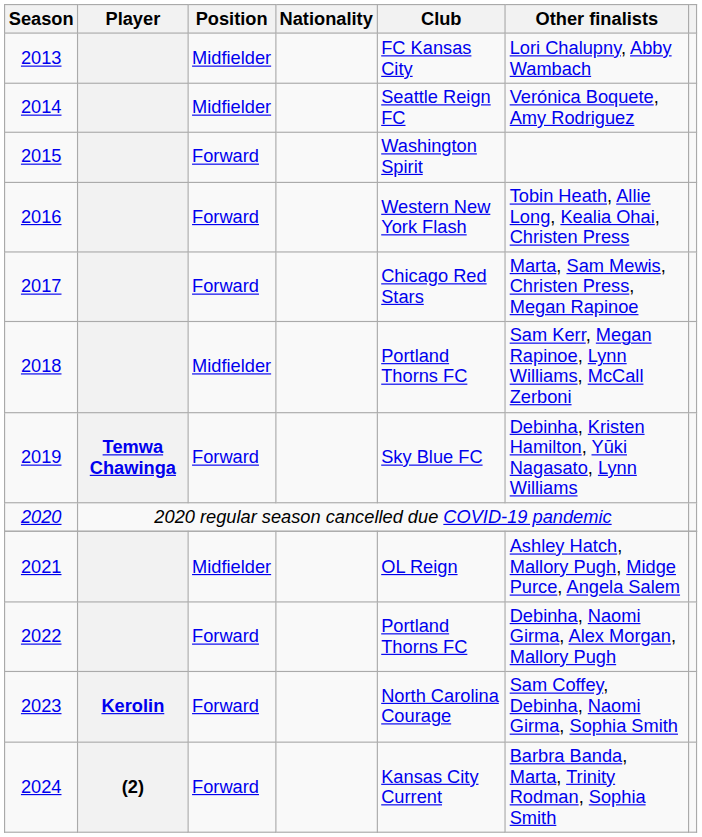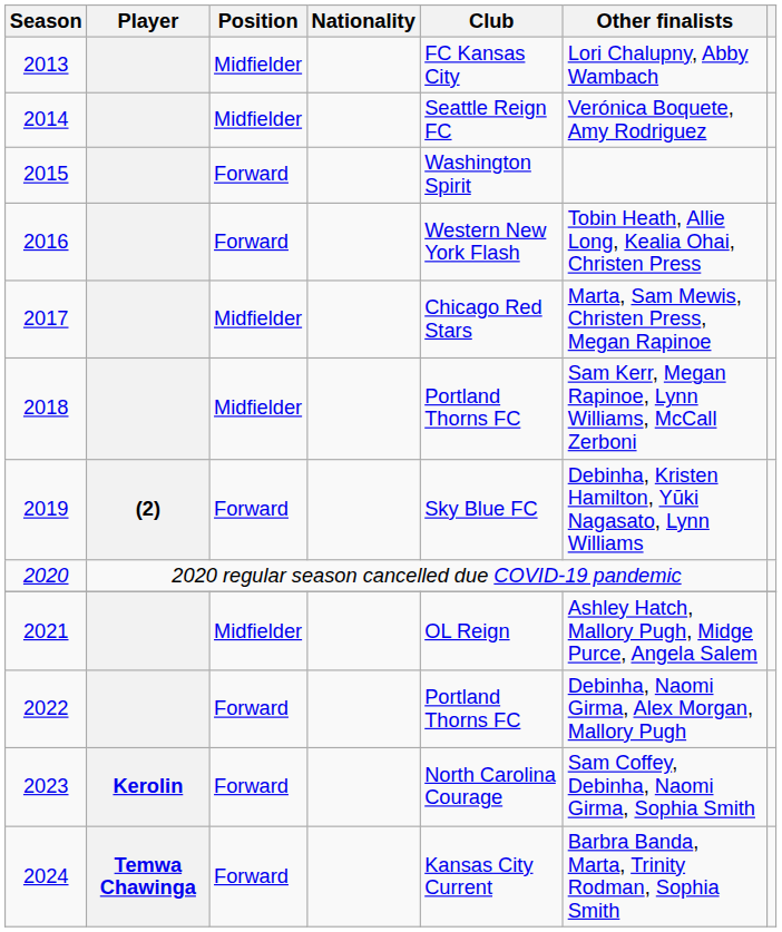2017 | Position: Forward -> Midfielder
2019 | Player: Temwa Chawinga -> (2)
2024 | Player: (2) -> Temwa Chawinga
